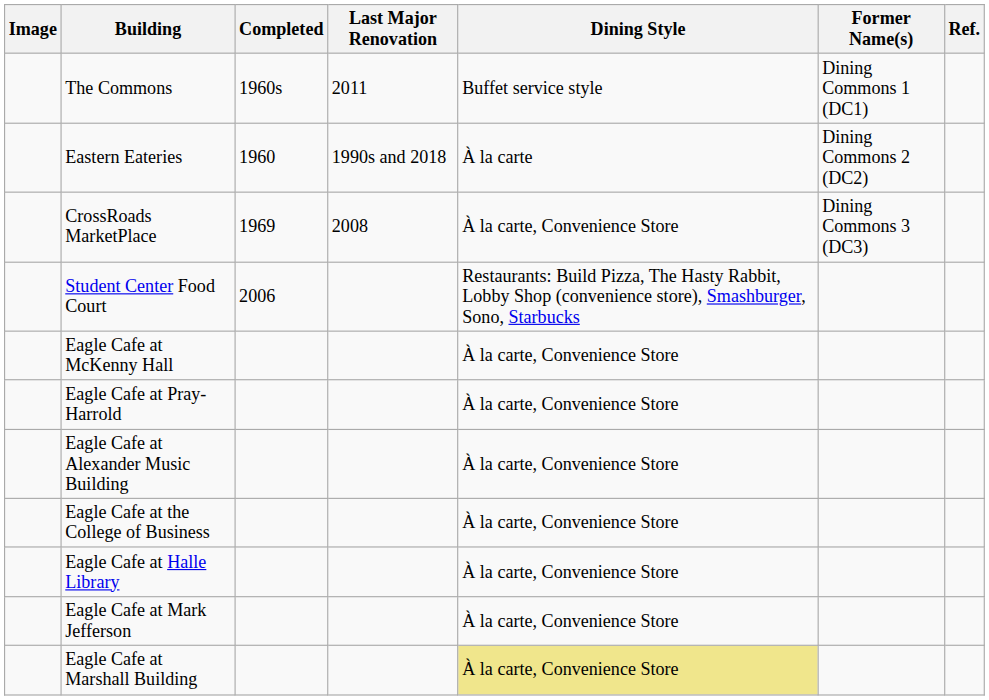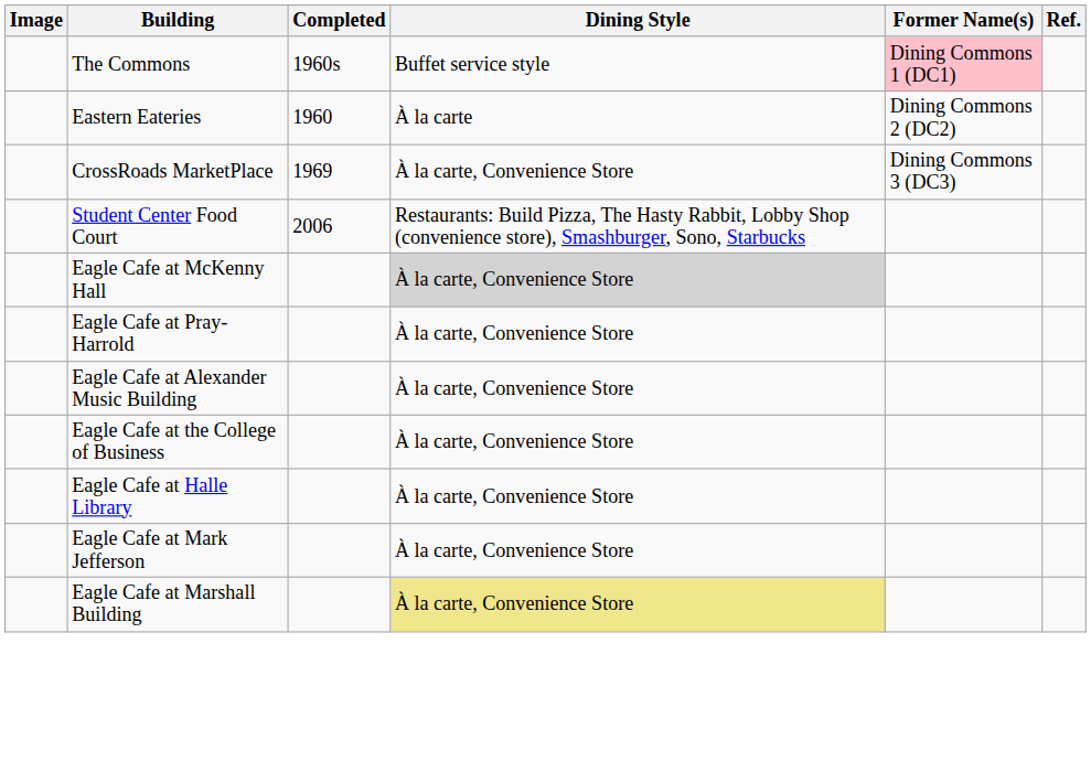- column: Last Major Renovation | 2011 | 1990s and 2018 | 2008
The Commons | Former Name(s): no background -> pink background
Eagle Cafe at McKenny Hall | Dining Style: no background -> lightgrey background
